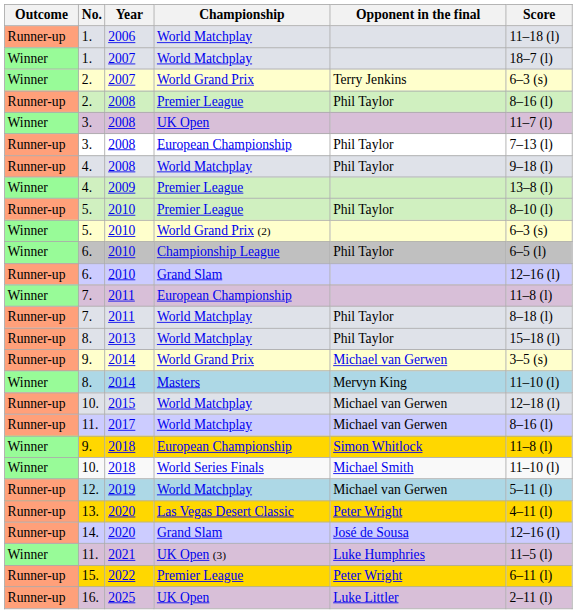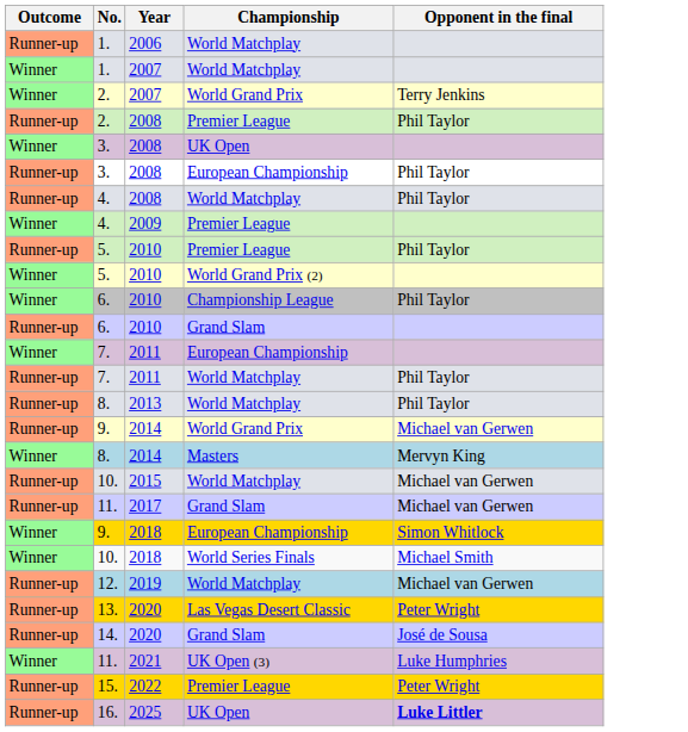- column: Score | 11–18 (l) | 18–7 (l) | 6–3 (s) | 8–16 (l) | 11–7 (l) | 7–13 (l) | 9–18 (l) | 13–8 (l) | 8–10 (l) | 6–3 (s) | 6–5 (l) | 12–16 (l) | 11–8 (l) | 8–18 (l) | 15–18 (l) | 3–5 (s) | 11–10 (l) | 12–18 (l) | 8–16 (l) | 11–8 (l) | 11–10 (l) | 5–11 (l) | 4–11 (l) | 12–16 (l) | 11–5 (l) | 6–11 (l) | 2–11 (l)
Runner-up / 11. | Championship: World Matchplay -> Grand Slam
16. | Opponent in the final: normal -> bold
